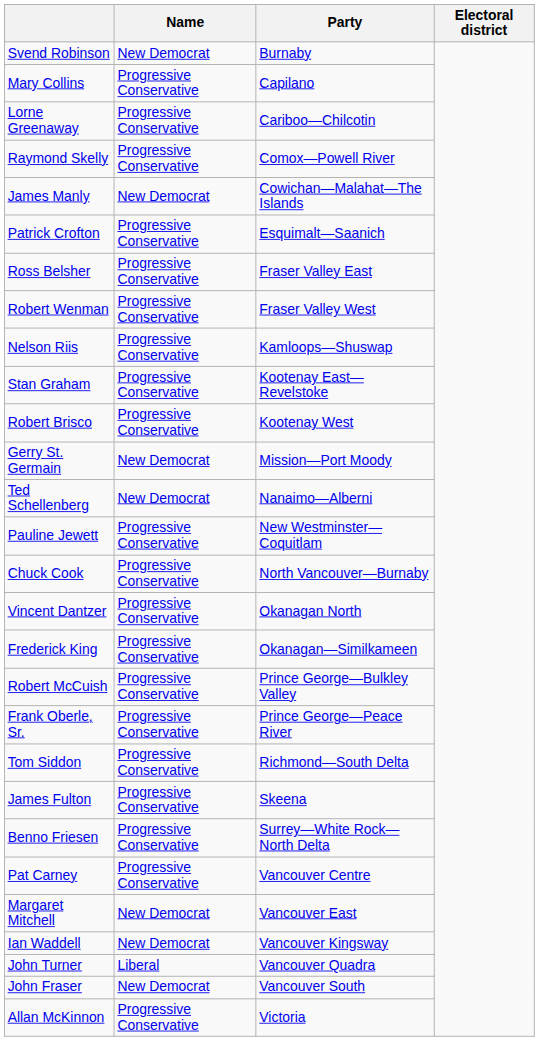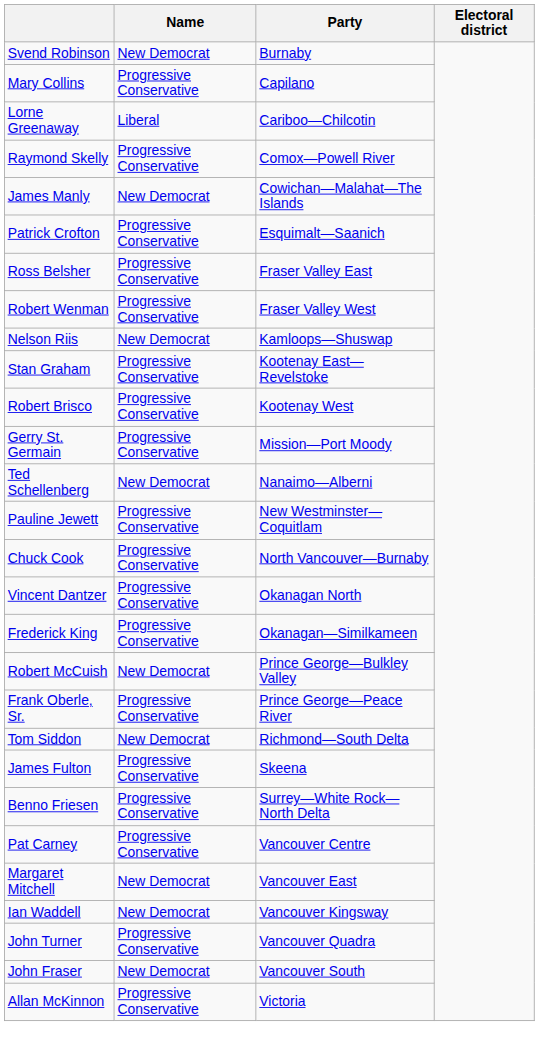Lorne Greenaway | Name: Progressive Conservative -> Liberal
Nelson Riis | Name: Progressive Conservative -> New Democrat
Gerry St. Germain | Name: New Democrat -> Progressive Conservative
Robert McCuish | Name: Progressive Conservative -> New Democrat
Tom Siddon | Name: Progressive Conservative -> New Democrat
John Turner | Name: Liberal -> Progressive Conservative
